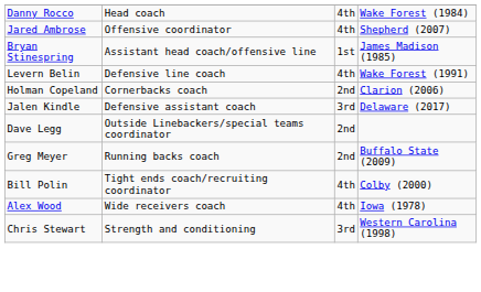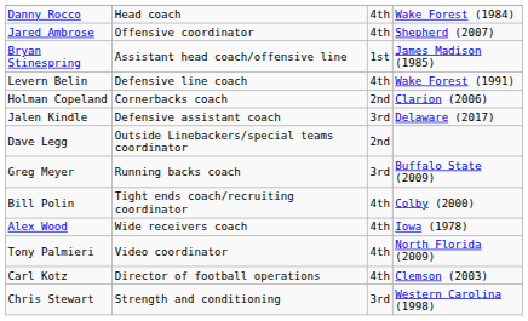Greg Meyer | column 3: 2nd -> 3rd
+ row: Tony Palmieri | Video coordinator | 4th | North Florida (2009)
+ row: Carl Kotz | Director of football operations | 4th | Clemson (2003)
